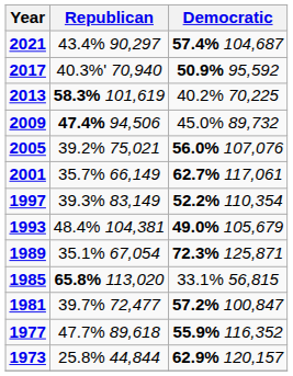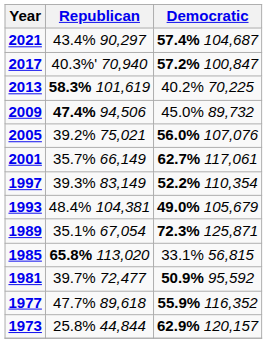2017 | Democratic: 50.9% 95,592 -> 57.2% 100,847
1981 | Democratic: 57.2% 100,847 -> 50.9% 95,592
